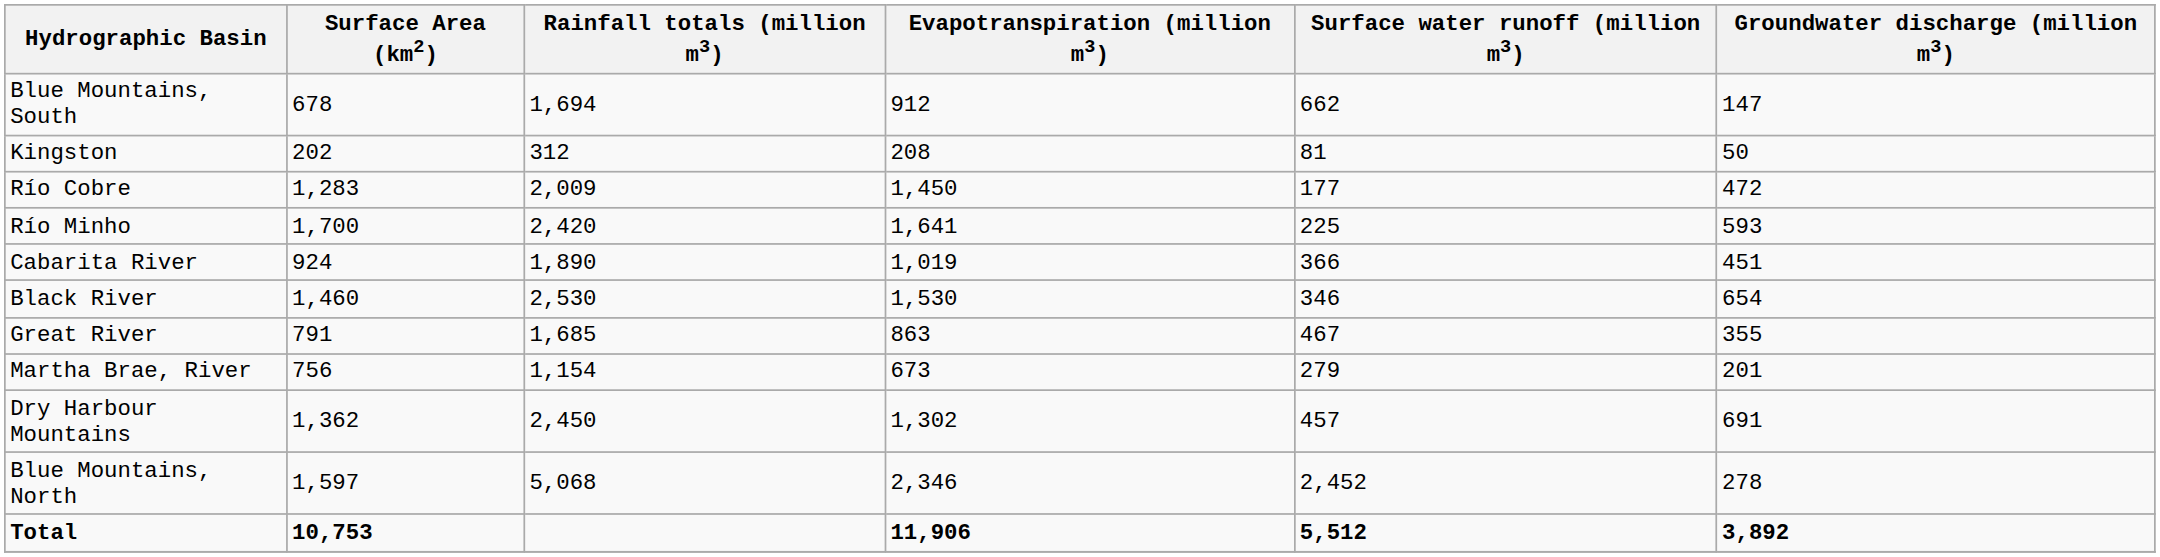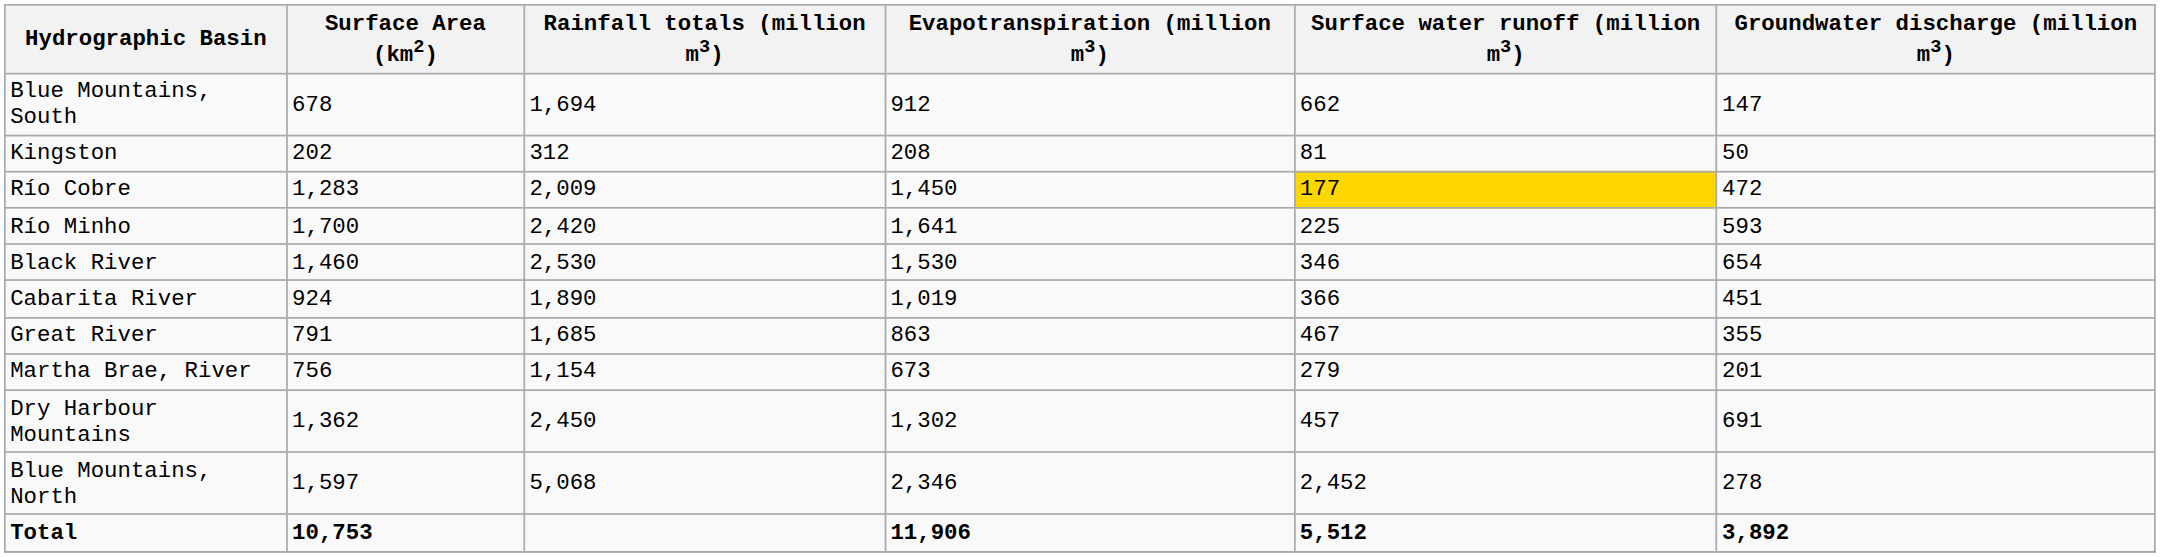Río Cobre | Surface water runoff (million m3): no background -> gold background
rows swapped: Black River <-> Cabarita River
